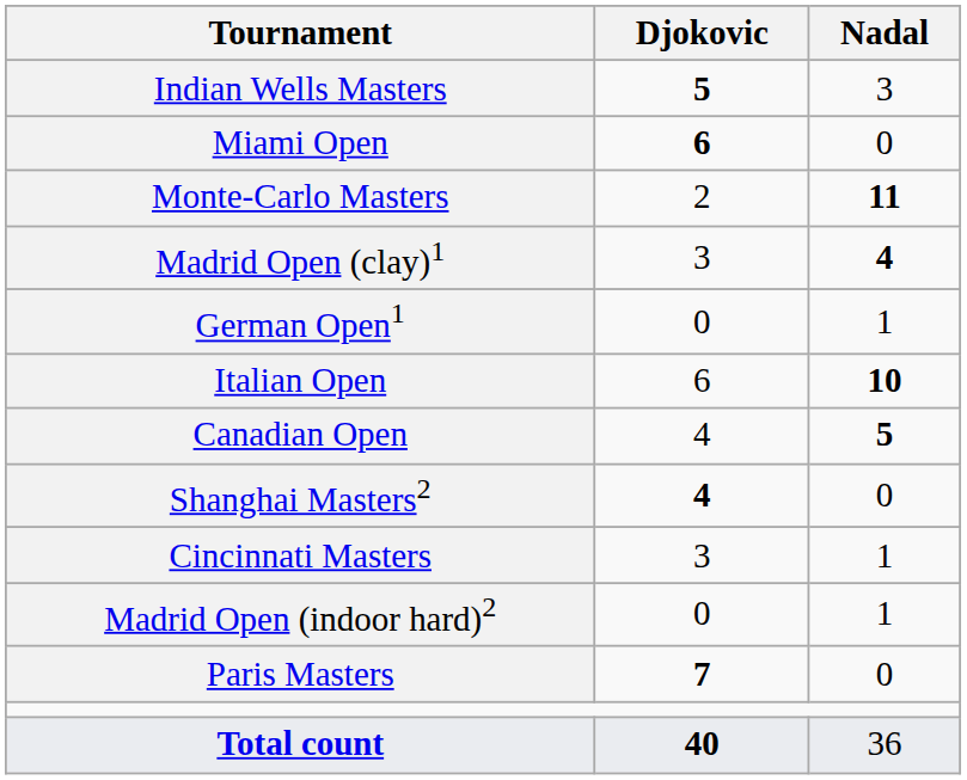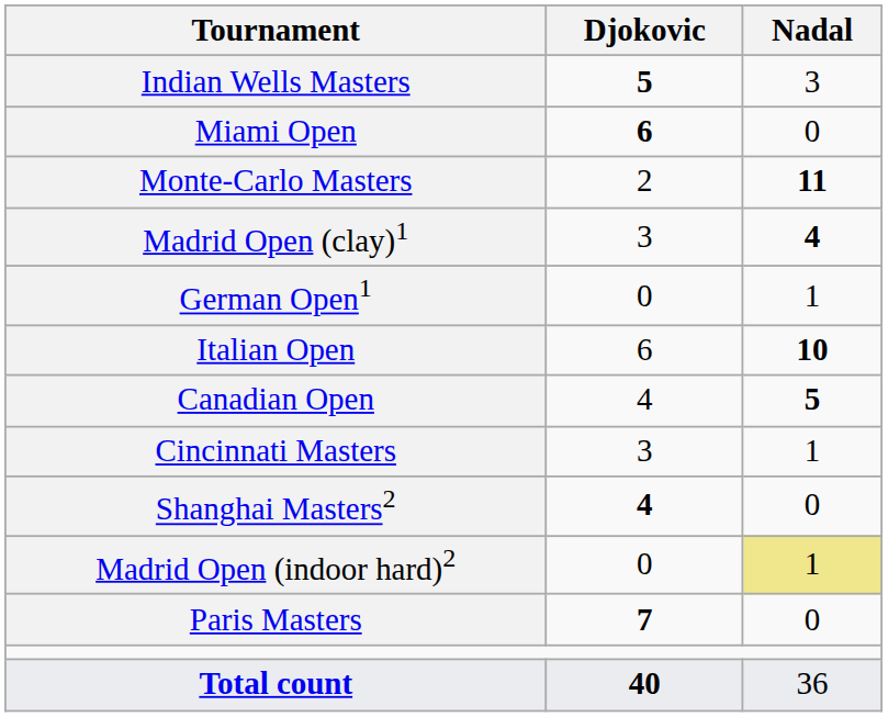rows swapped: Cincinnati Masters <-> Shanghai Masters2
Madrid Open (indoor hard)2 | Nadal: no background -> khaki background
